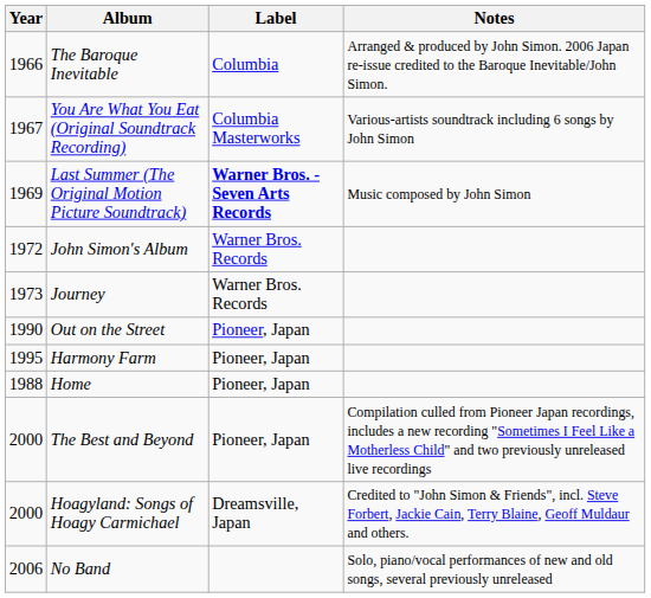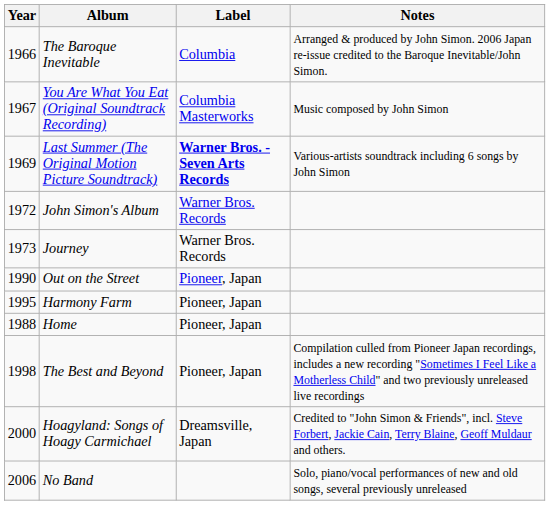You Are What You Eat (Original Soundtrack Recording) | Notes: Various-artists soundtrack including 6 songs by John Simon -> Music composed by John Simon
Last Summer (The Original Motion Picture Soundtrack) | Notes: Music composed by John Simon -> Various-artists soundtrack including 6 songs by John Simon
The Best and Beyond | Year: 2000 -> 1998
